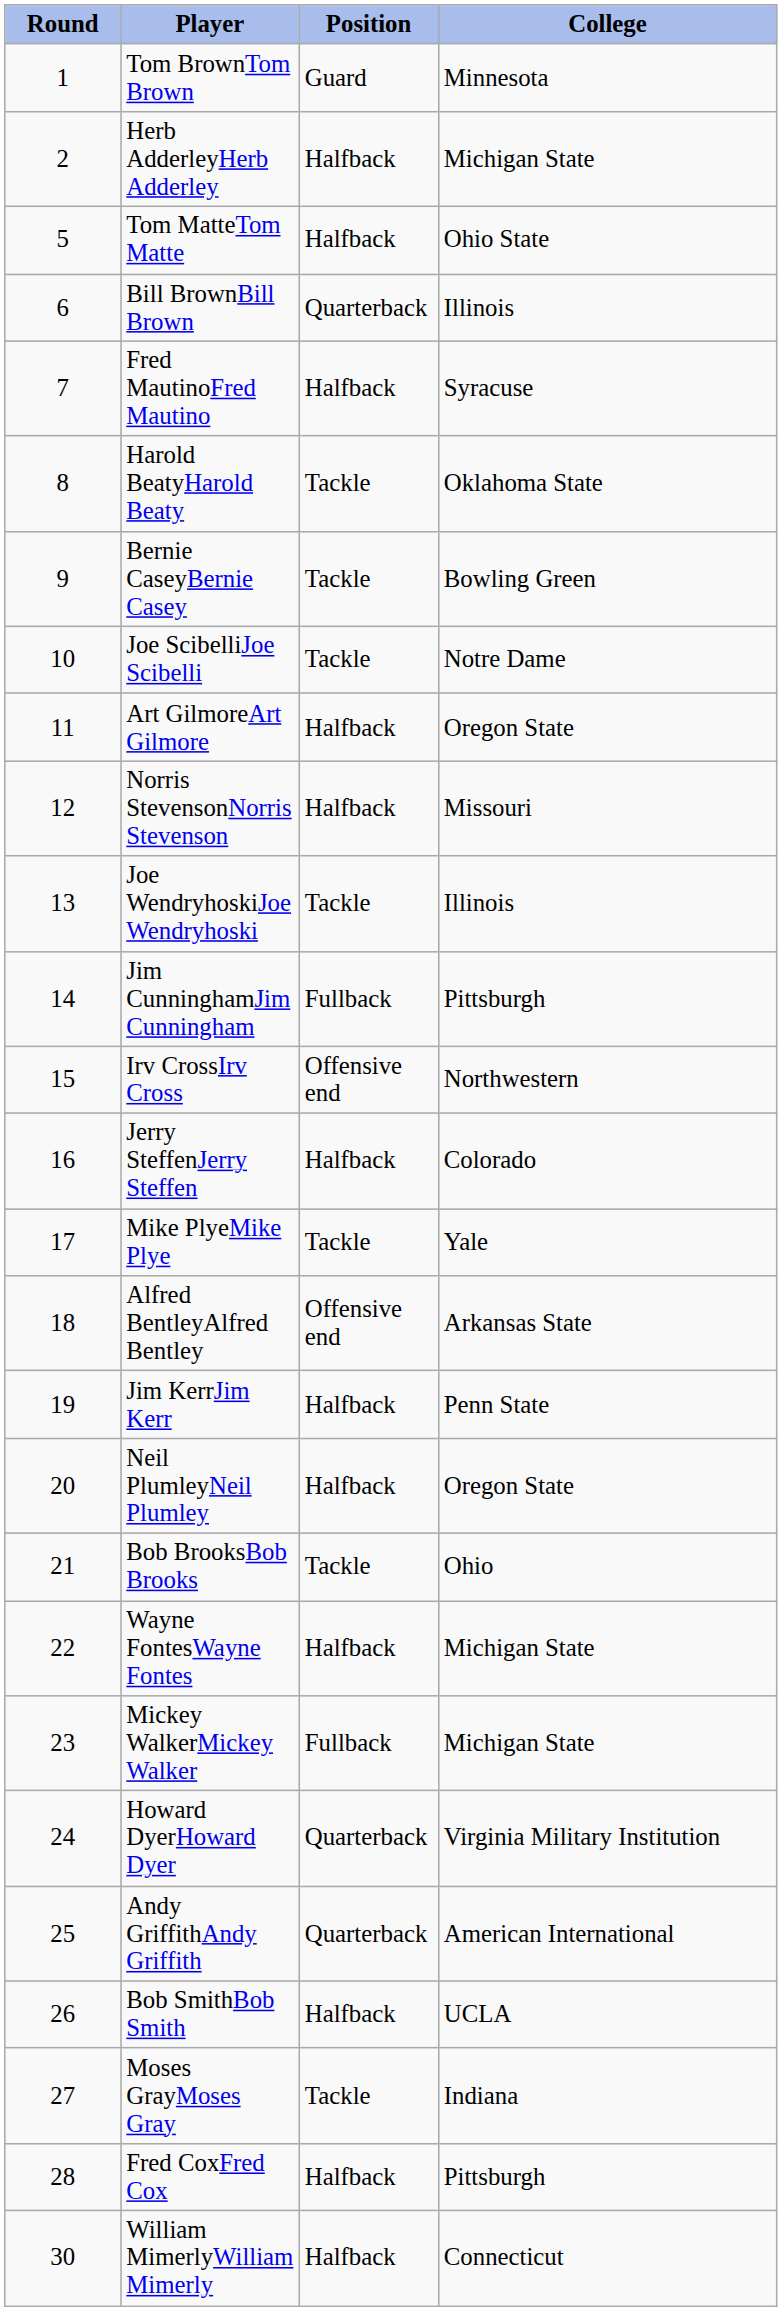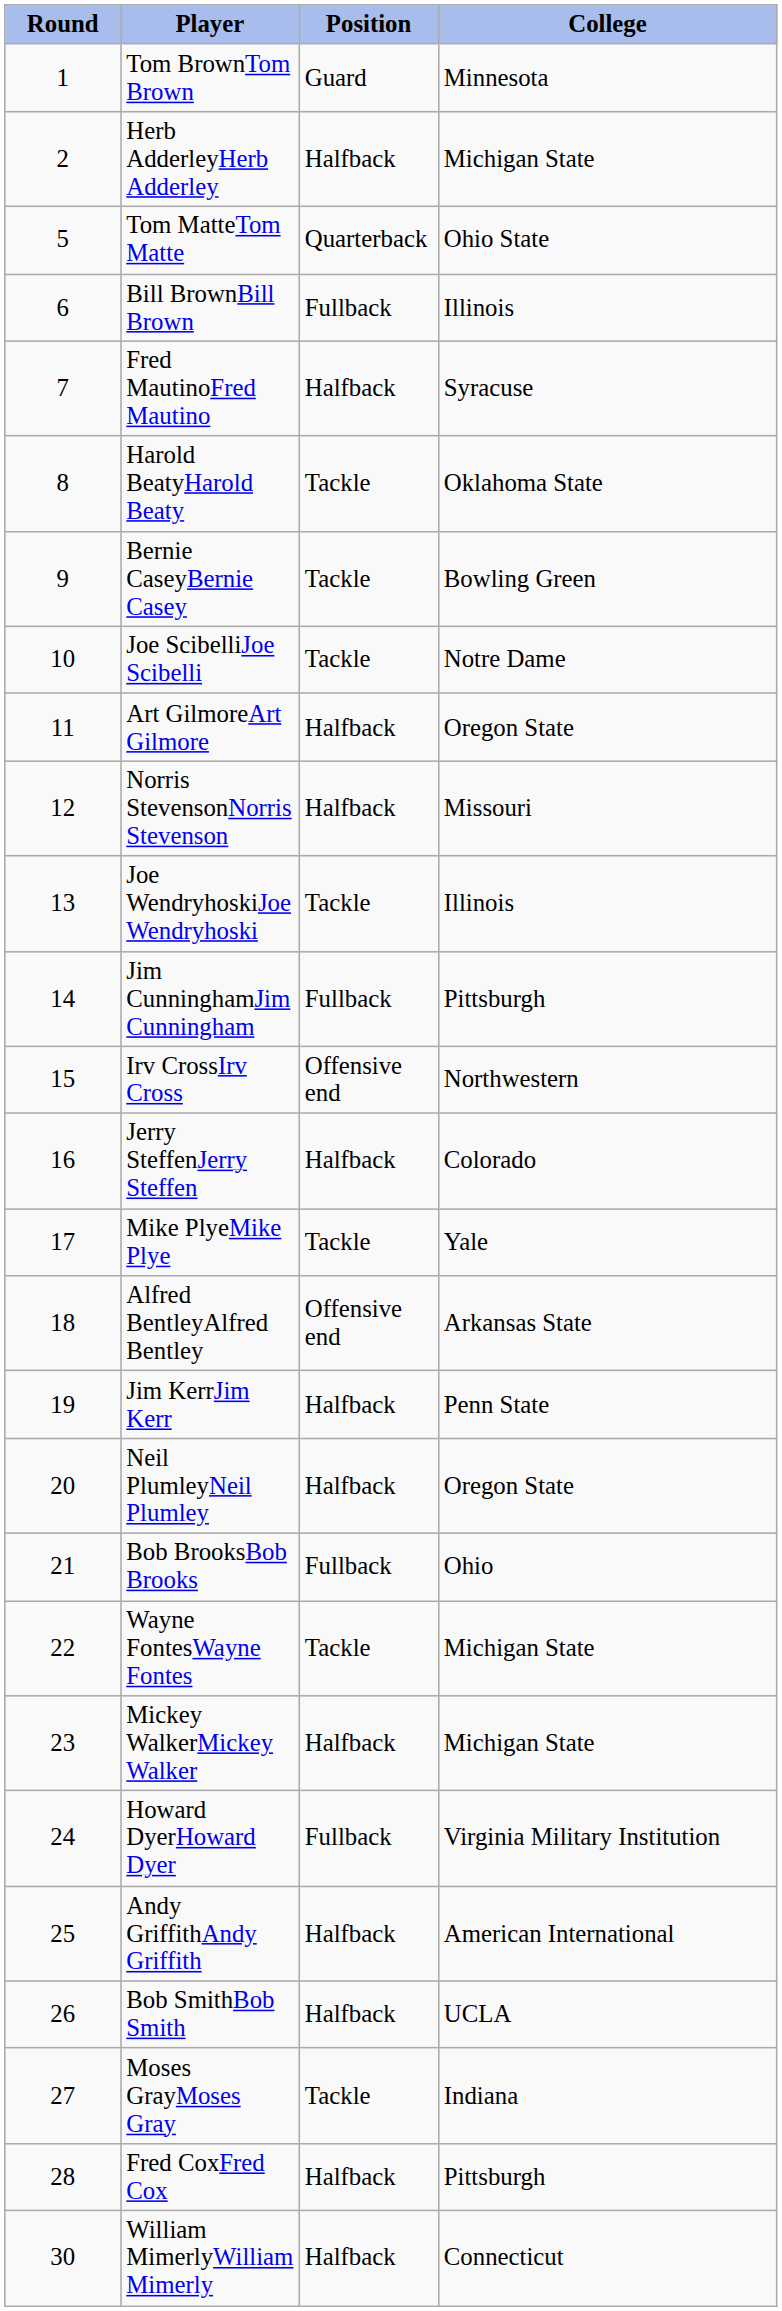Tom MatteTom Matte | Position: Halfback -> Quarterback
Bill BrownBill Brown | Position: Quarterback -> Fullback
Bob BrooksBob Brooks | Position: Tackle -> Fullback
Wayne FontesWayne Fontes | Position: Halfback -> Tackle
Mickey WalkerMickey Walker | Position: Fullback -> Halfback
Howard DyerHoward Dyer | Position: Quarterback -> Fullback
Andy GriffithAndy Griffith | Position: Quarterback -> Halfback
